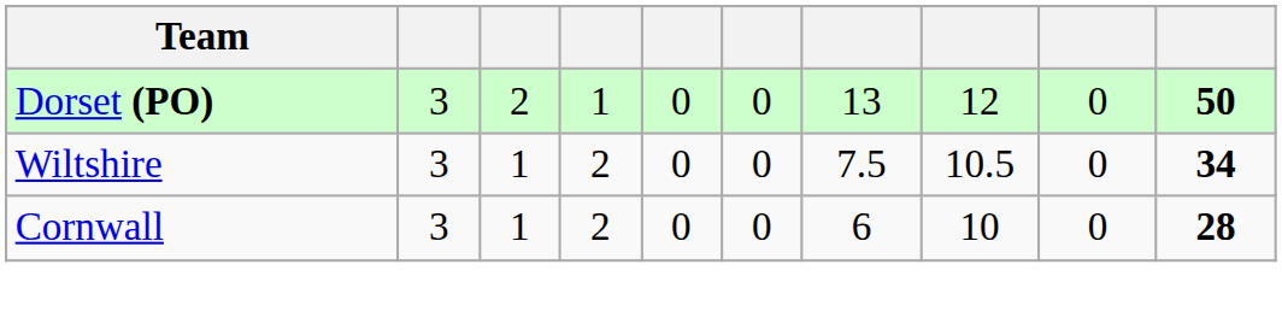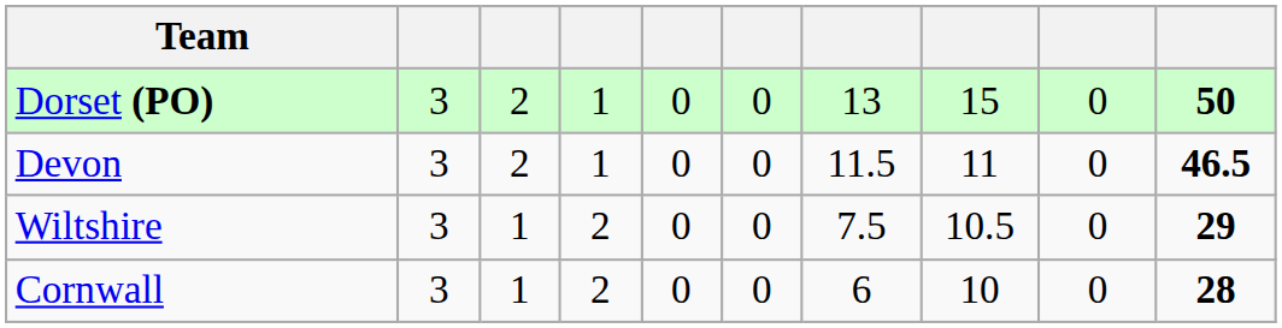Dorset (PO) | column 8: 12 -> 15
+ row: Devon | 3 | 2 | 1 | 0 | 0 | 11.5 | 11 | 0 | 46.5
Wiltshire | column 10: 34 -> 29
